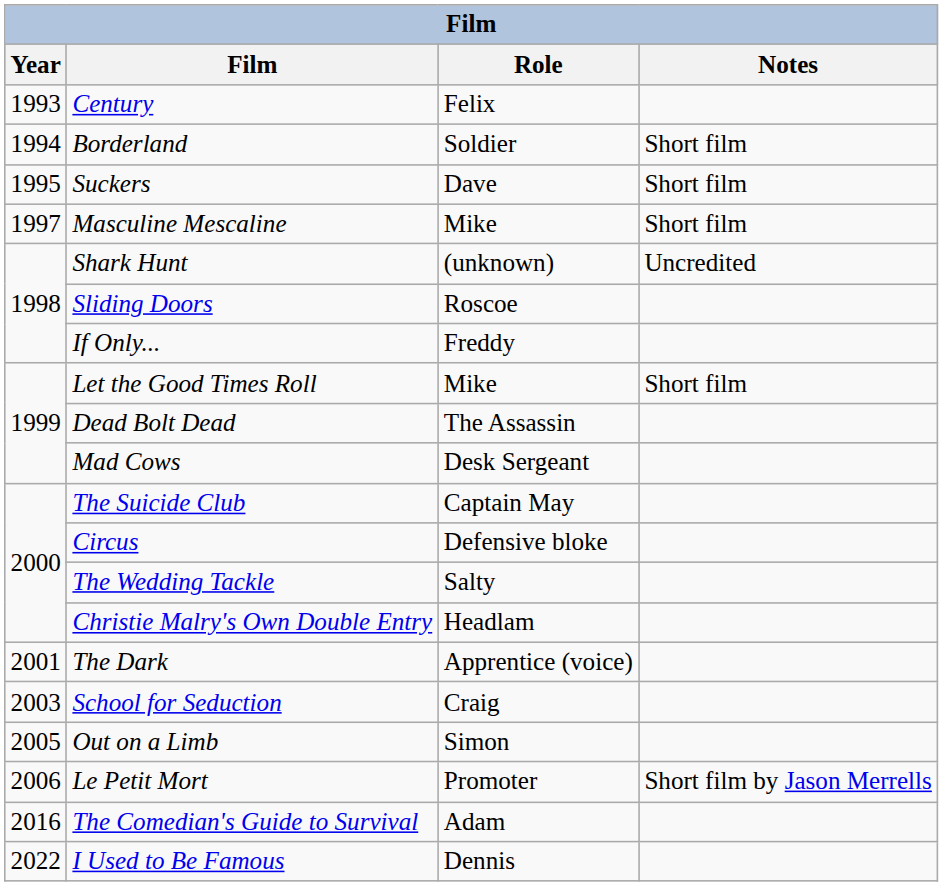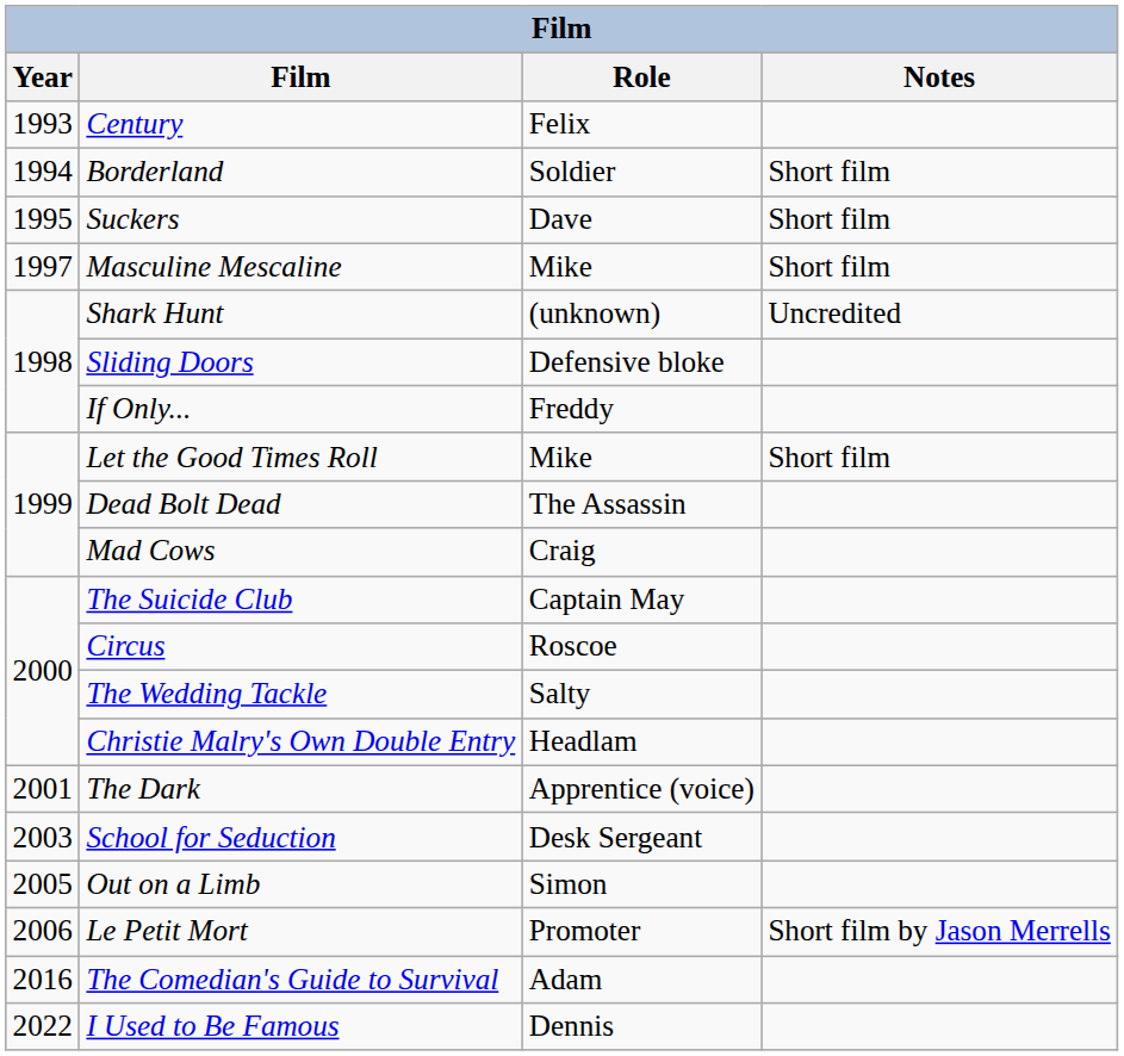Sliding Doors | Role: Roscoe -> Defensive bloke
Mad Cows | Role: Desk Sergeant -> Craig
Circus | Role: Defensive bloke -> Roscoe
School for Seduction | Role: Craig -> Desk Sergeant
